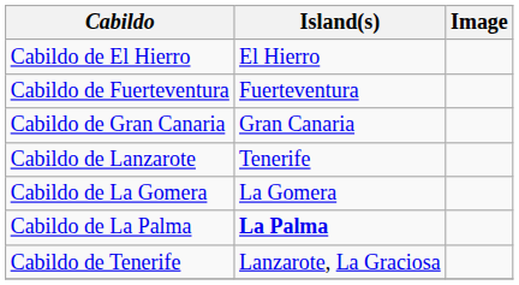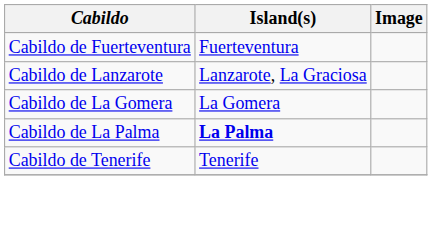- row: Cabildo de El Hierro | El Hierro
- row: Cabildo de Gran Canaria | Gran Canaria
Cabildo de Lanzarote | Island(s): Tenerife -> Lanzarote, La Graciosa
Cabildo de Tenerife | Island(s): Lanzarote, La Graciosa -> Tenerife
